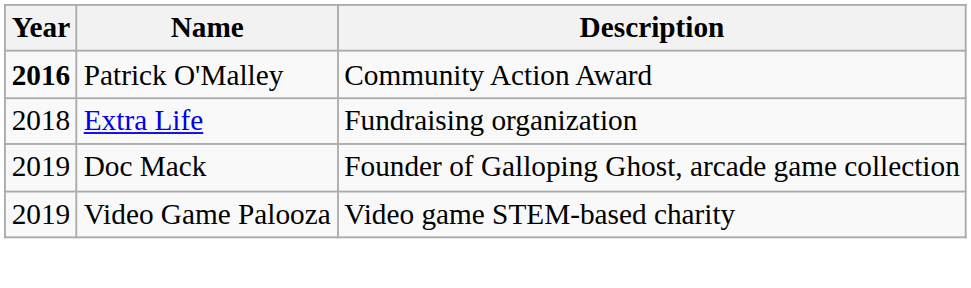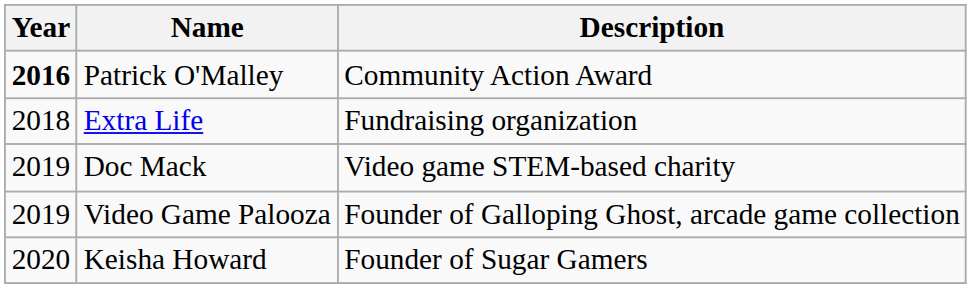Doc Mack | Description: Founder of Galloping Ghost, arcade game collection -> Video game STEM-based charity
Video Game Palooza | Description: Video game STEM-based charity -> Founder of Galloping Ghost, arcade game collection
+ row: 2020 | Keisha Howard | Founder of Sugar Gamers
